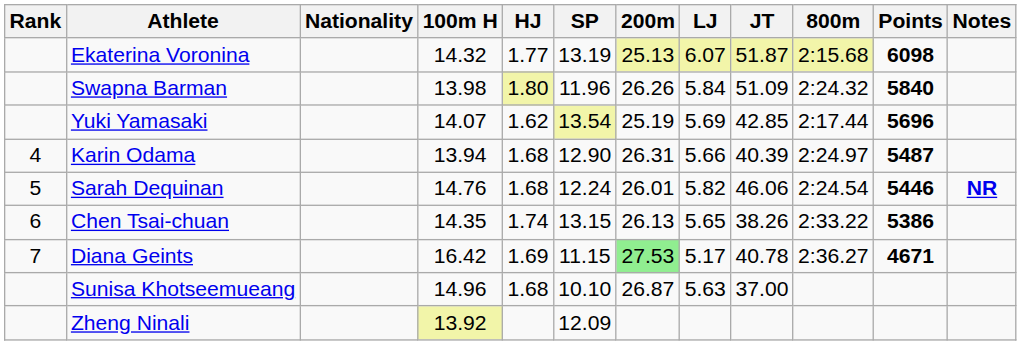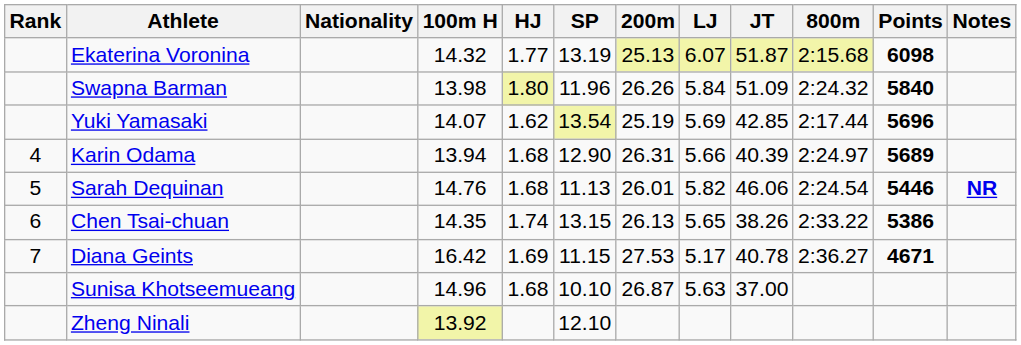Karin Odama | Points: 5487 -> 5689
Sarah Dequinan | SP: 12.24 -> 11.13
Diana Geints | 200m: lightgreen background -> no background
Zheng Ninali | SP: 12.09 -> 12.10
